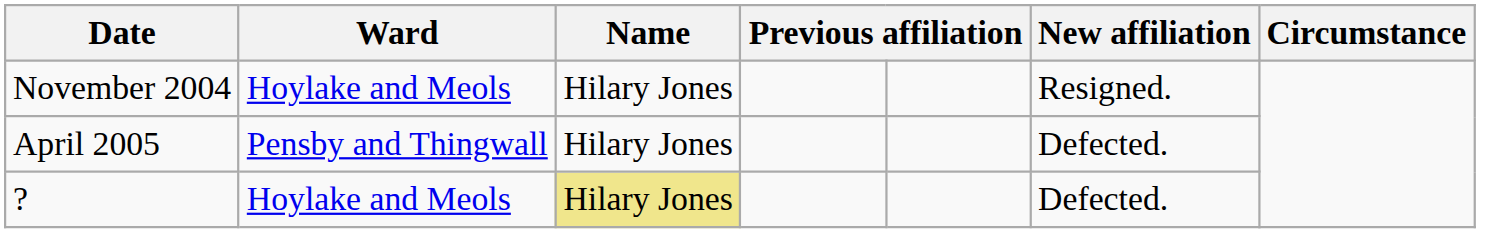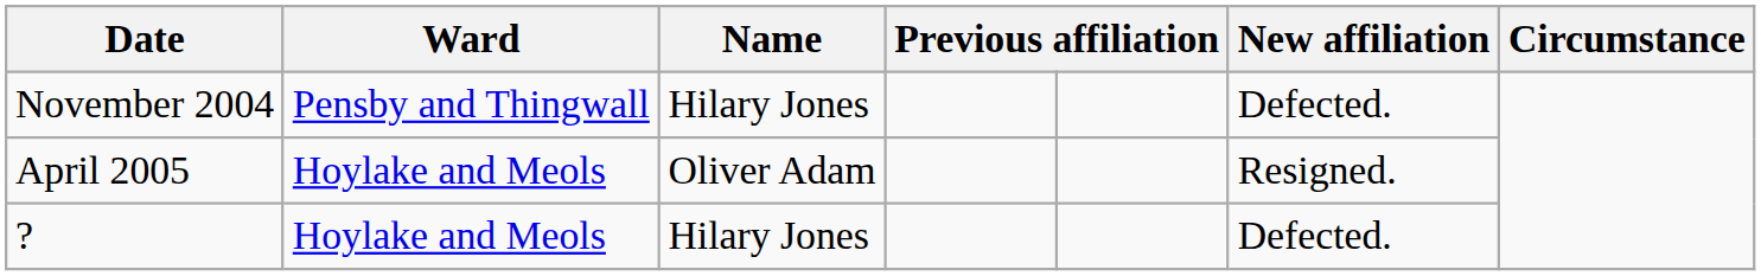November 2004 | Ward: Hoylake and Meols -> Pensby and Thingwall
November 2004 | column 6: Resigned. -> Defected.
April 2005 | Ward: Pensby and Thingwall -> Hoylake and Meols
April 2005 | Name: Hilary Jones -> Oliver Adam
April 2005 | column 6: Defected. -> Resigned.
? | Name: khaki background -> no background
